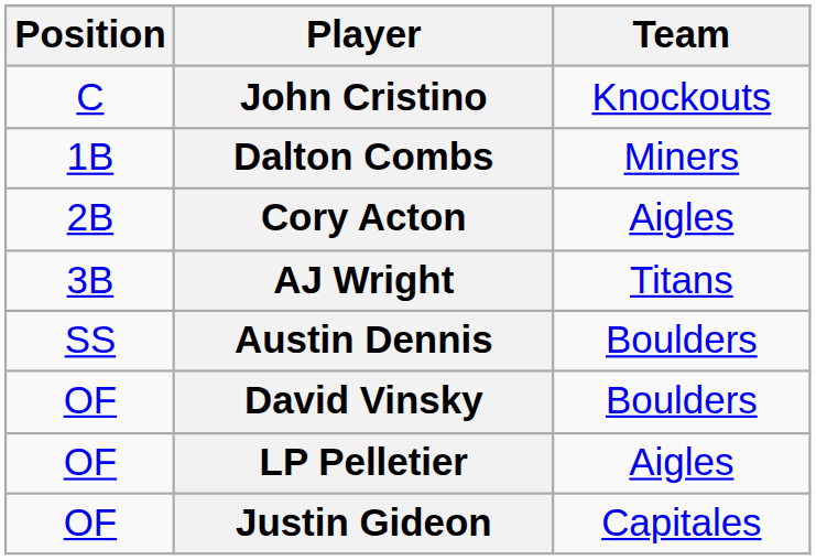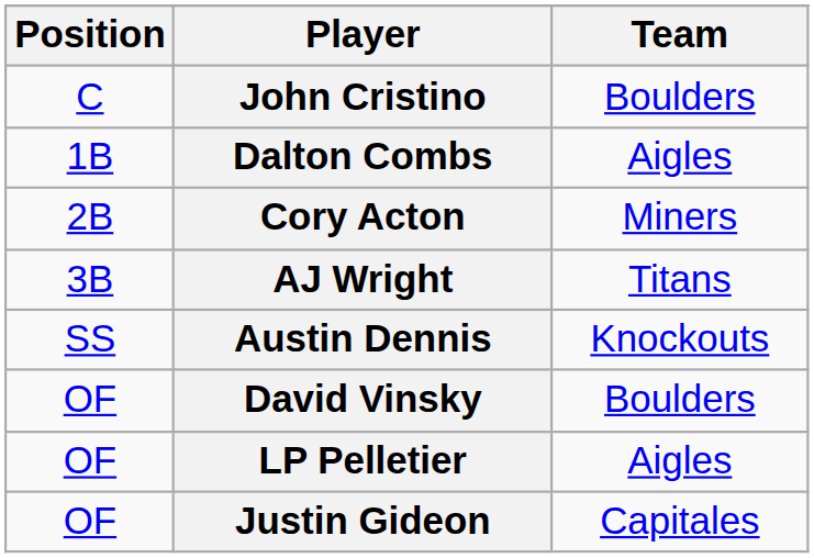John Cristino | Team: Knockouts -> Boulders
Dalton Combs | Team: Miners -> Aigles
Cory Acton | Team: Aigles -> Miners
Austin Dennis | Team: Boulders -> Knockouts
